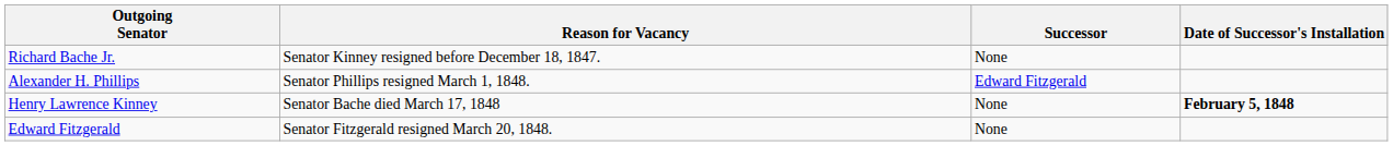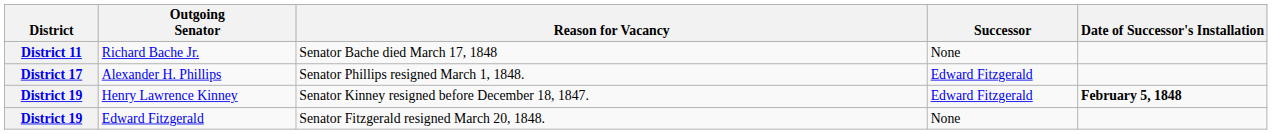+ column: District | District 11 | District 17 | District 19 | District 19
Richard Bache Jr. | Reason for Vacancy: Senator Kinney resigned before December 18, 1847. -> Senator Bache died March 17, 1848
Henry Lawrence Kinney | Reason for Vacancy: Senator Bache died March 17, 1848 -> Senator Kinney resigned before December 18, 1847.
Henry Lawrence Kinney | Successor: None -> Edward Fitzgerald
